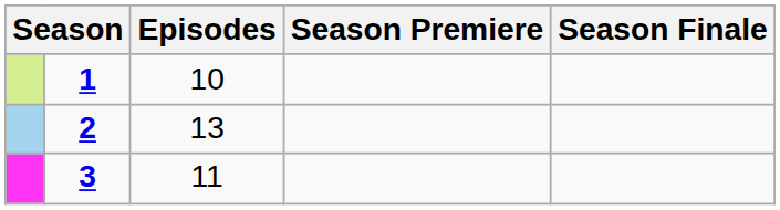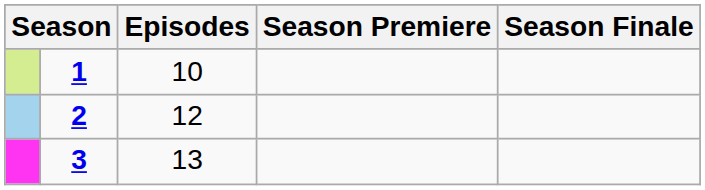2 | Episodes: 13 -> 12
3 | Episodes: 11 -> 13
